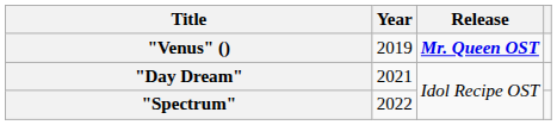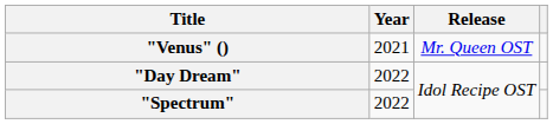"Venus" () | Year: 2019 -> 2021
"Venus" () | Release: bold -> normal
"Day Dream" | Year: 2021 -> 2022
